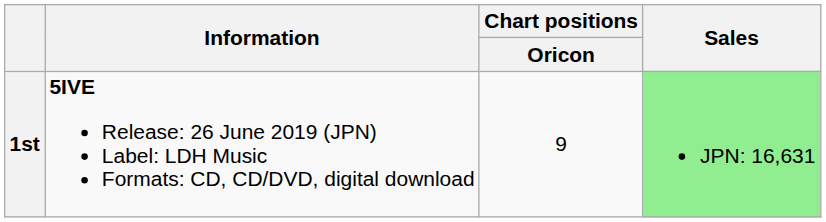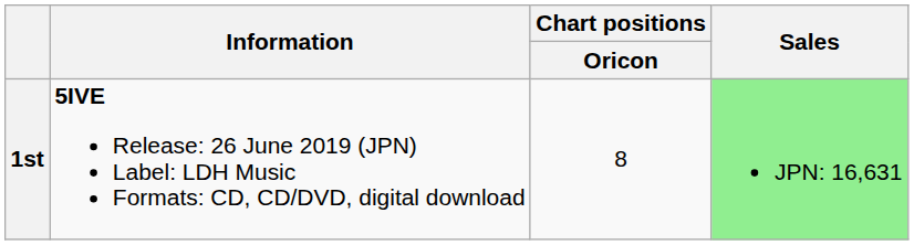1st | Chart positions / Oricon: 9 -> 8
